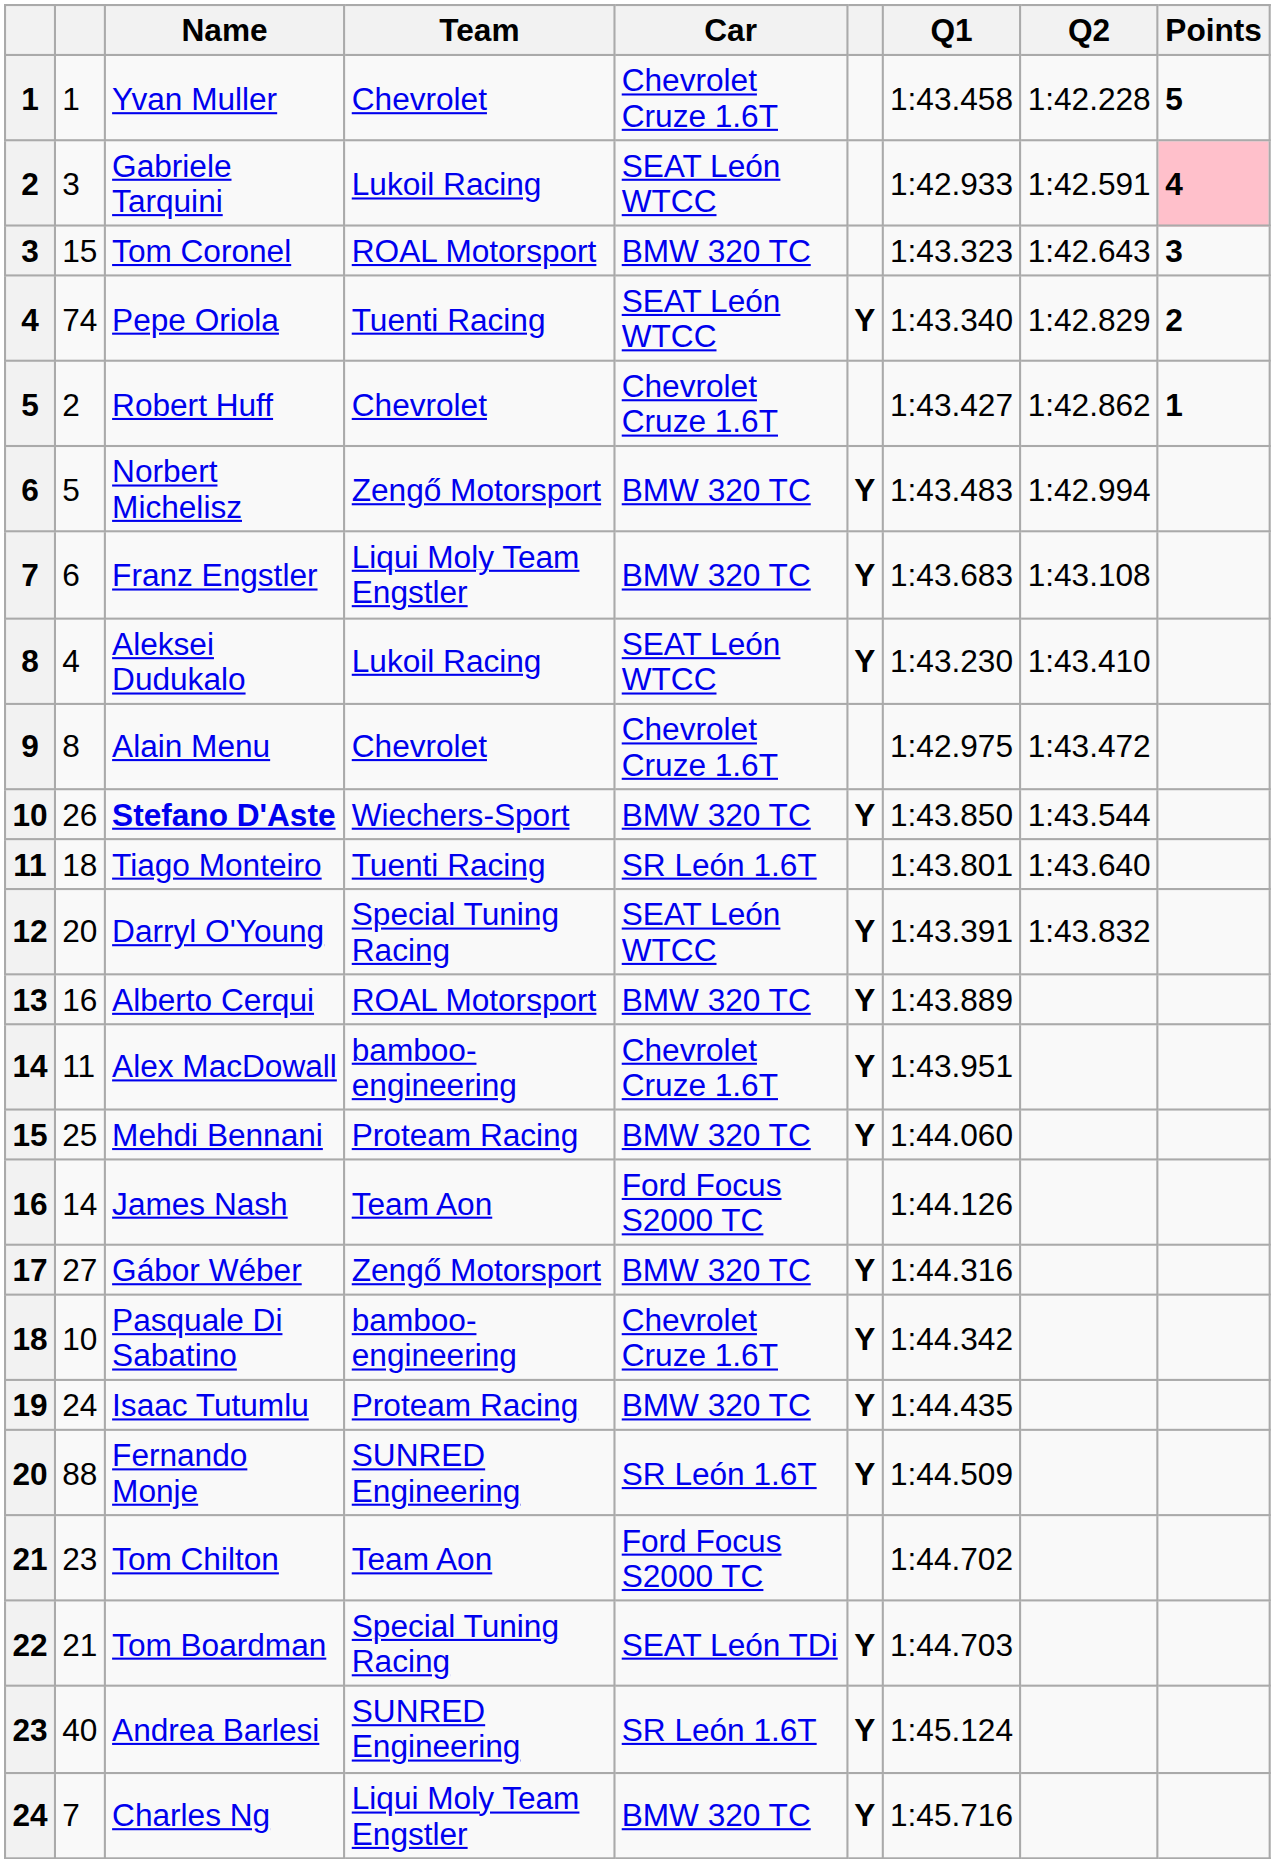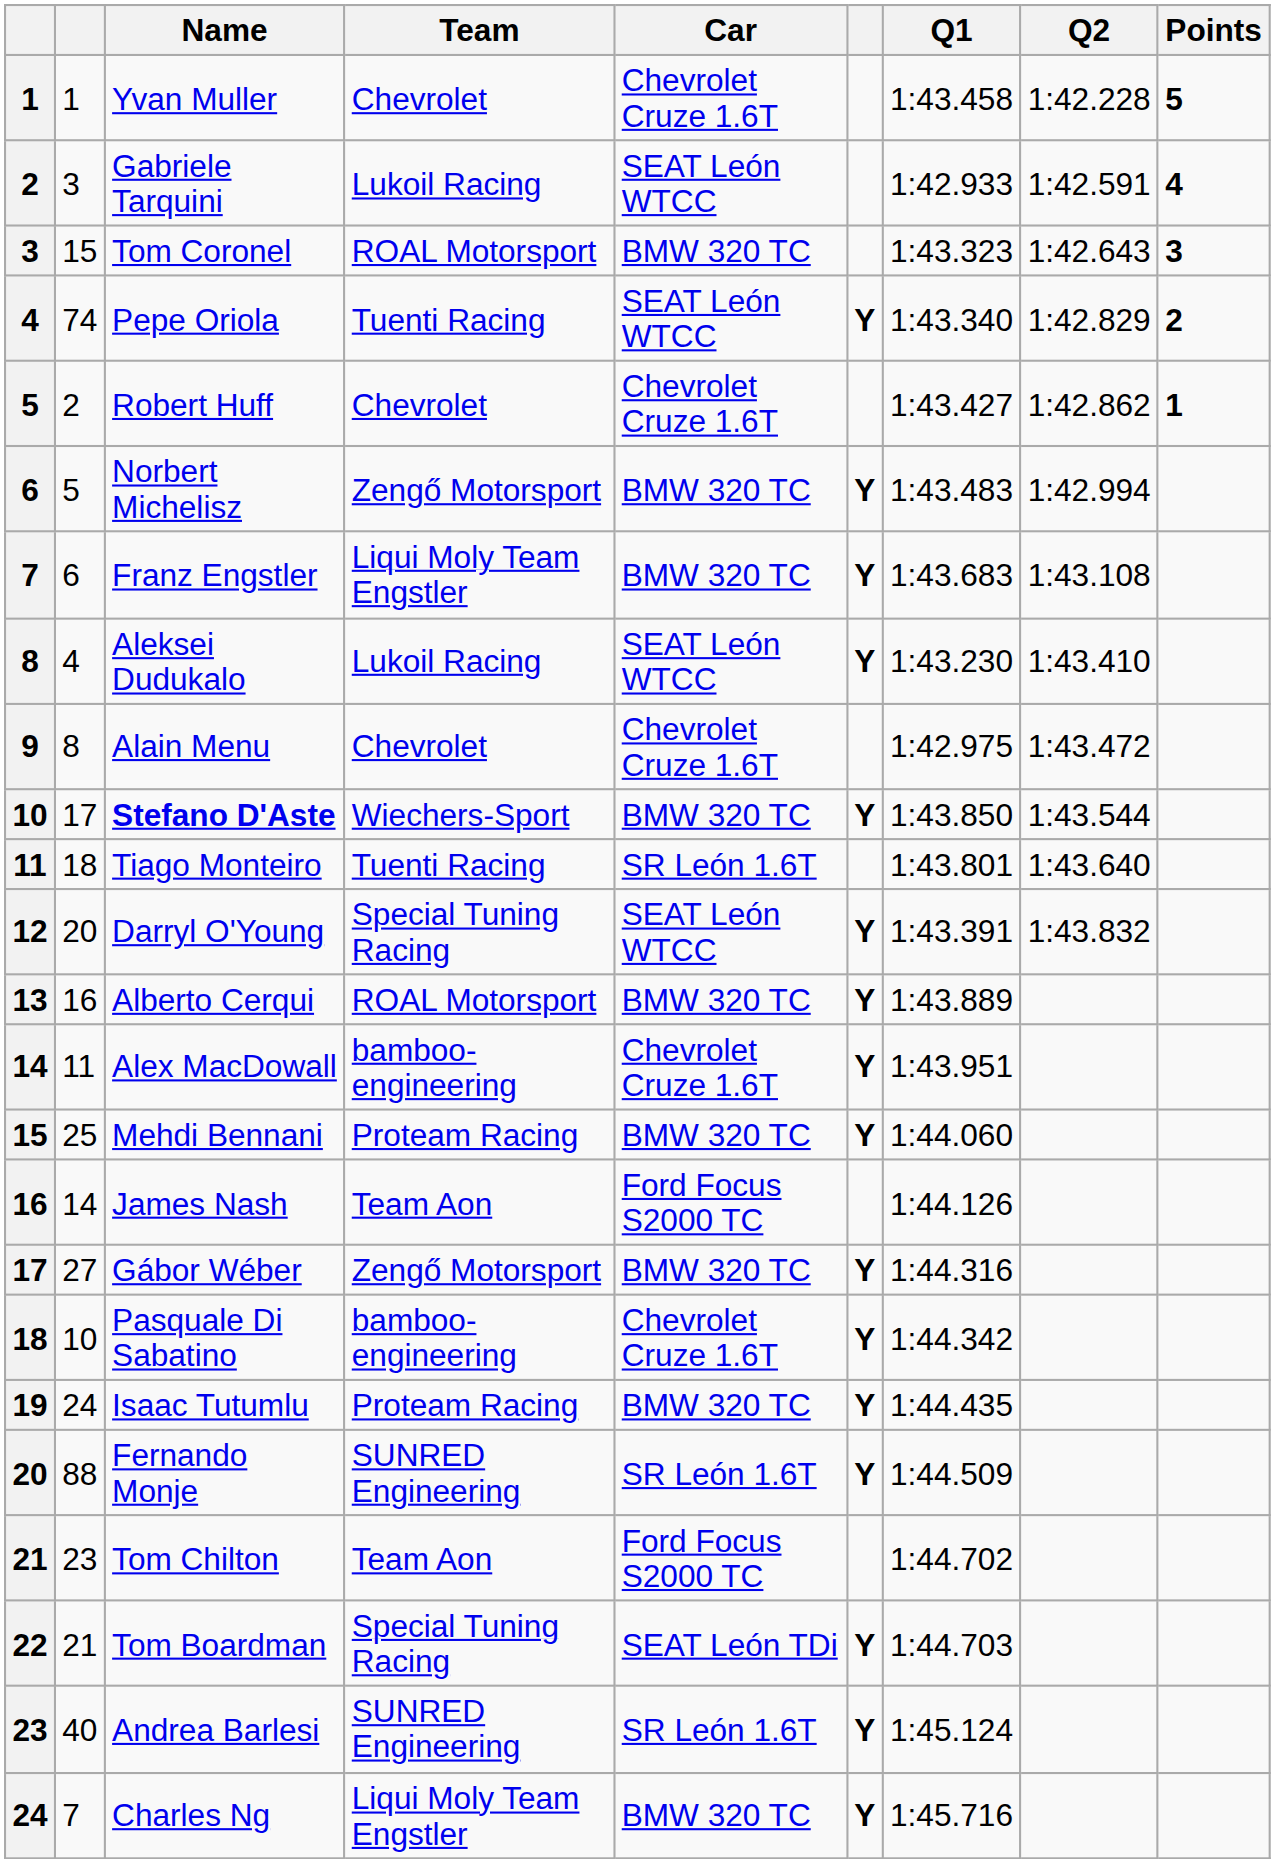Gabriele Tarquini | Points: pink background -> no background
Stefano D'Aste | column 2: 26 -> 17
